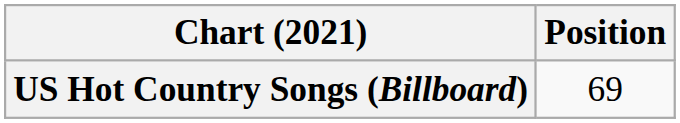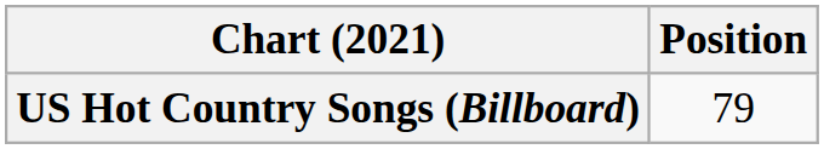US Hot Country Songs (Billboard) | Position: 69 -> 79
